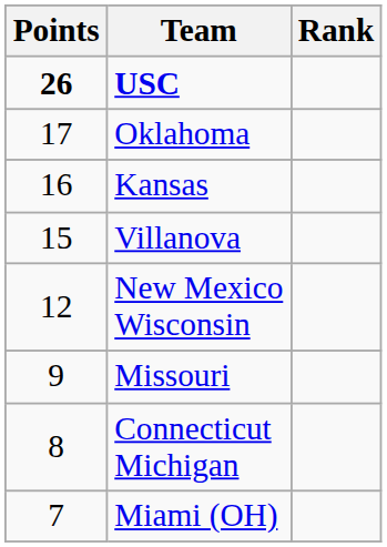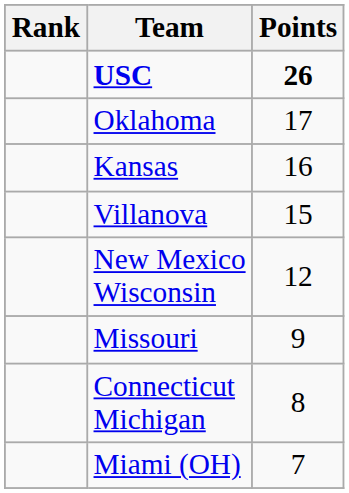columns swapped: Rank <-> Points
